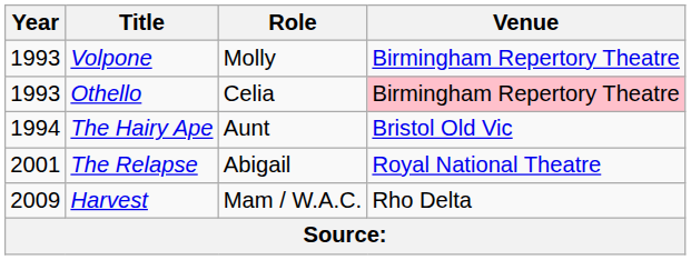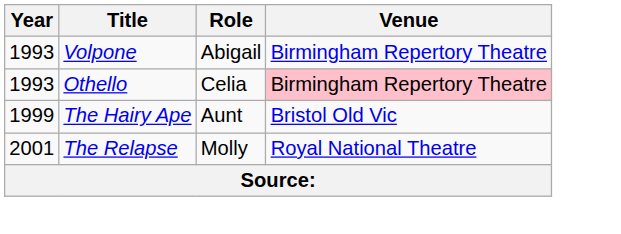Volpone | Role: Molly -> Abigail
The Hairy Ape | Year: 1994 -> 1999
The Relapse | Role: Abigail -> Molly
- row: 2009 | Harvest | Mam / W.A.C. | Rho Delta
